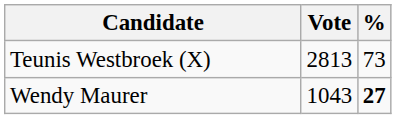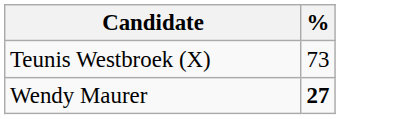- column: Vote | 2813 | 1043
